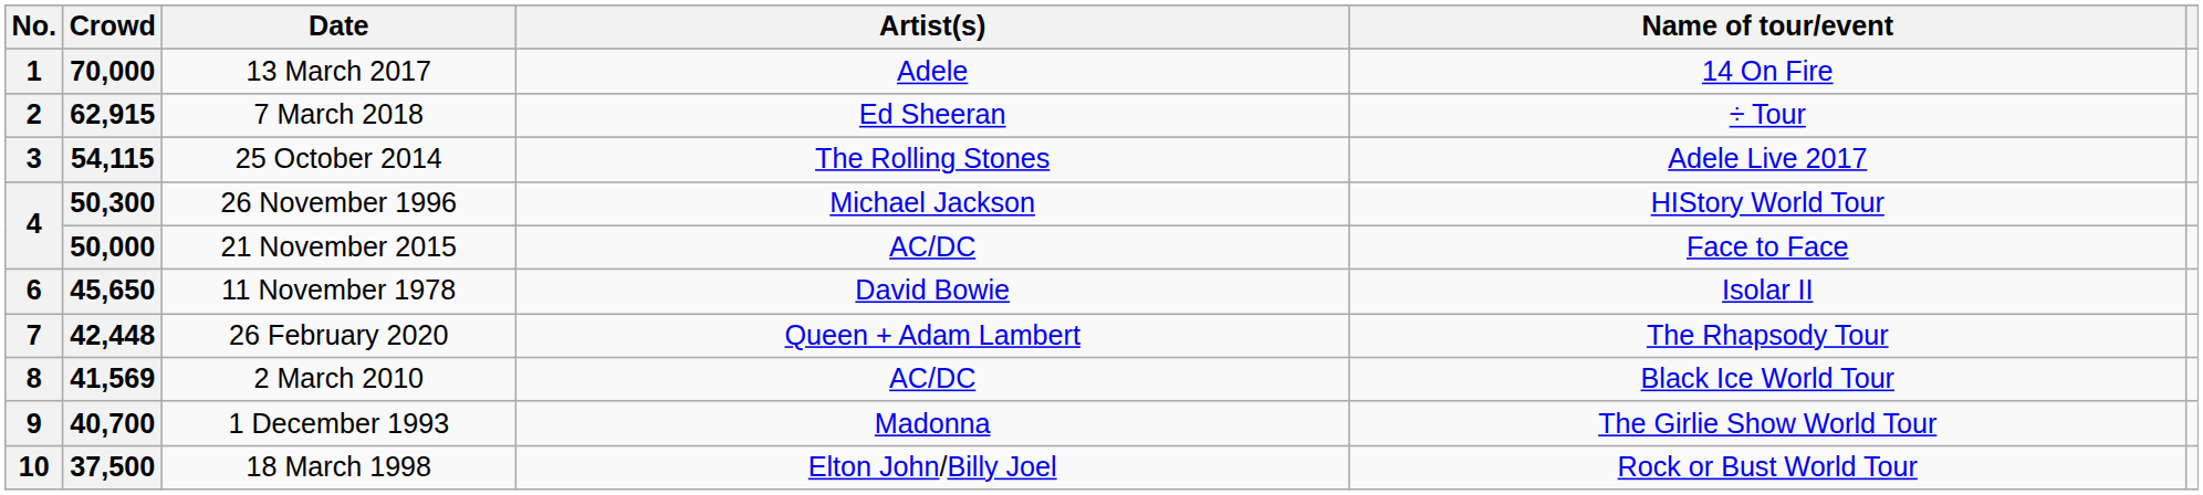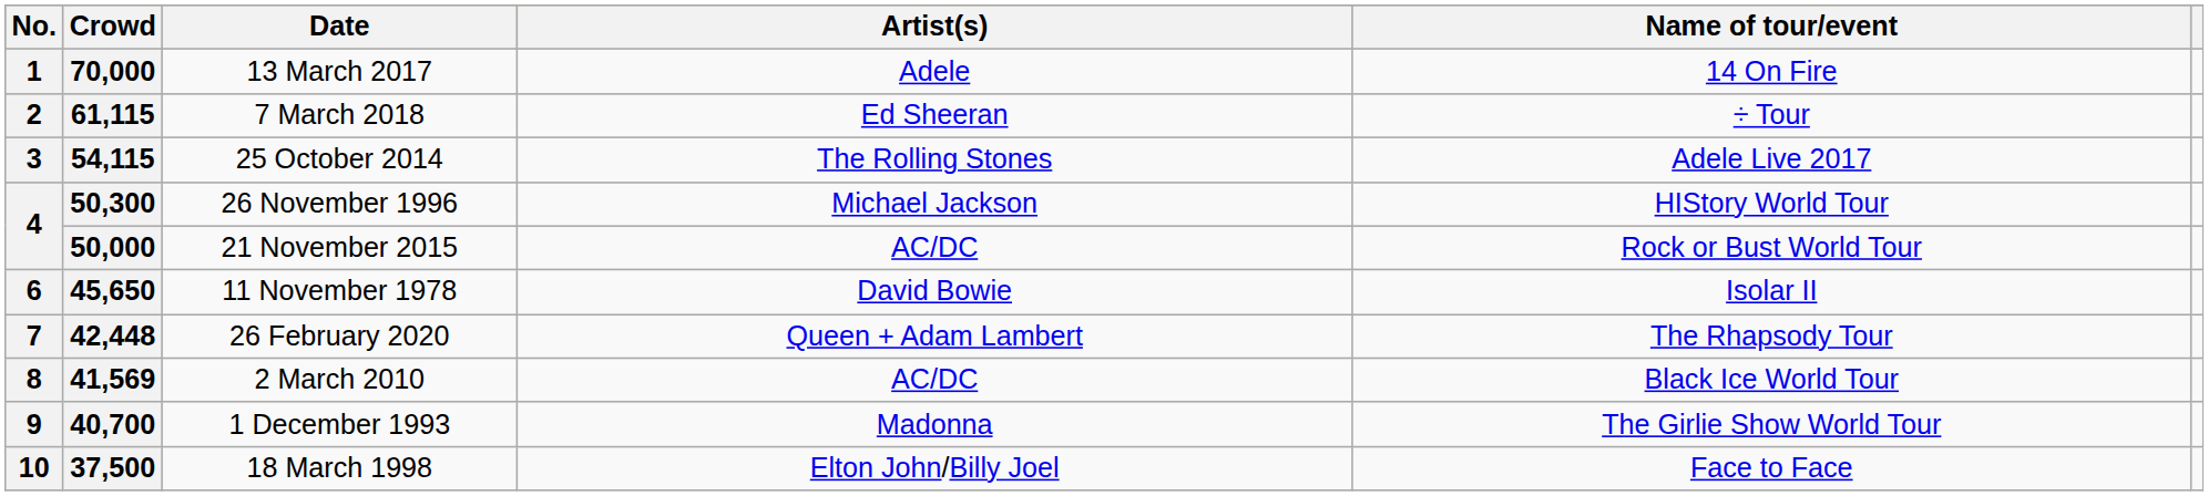2 | Crowd: 62,915 -> 61,115
4 / 21 November 2015 | Name of tour/event: Face to Face -> Rock or Bust World Tour
10 | Name of tour/event: Rock or Bust World Tour -> Face to Face
